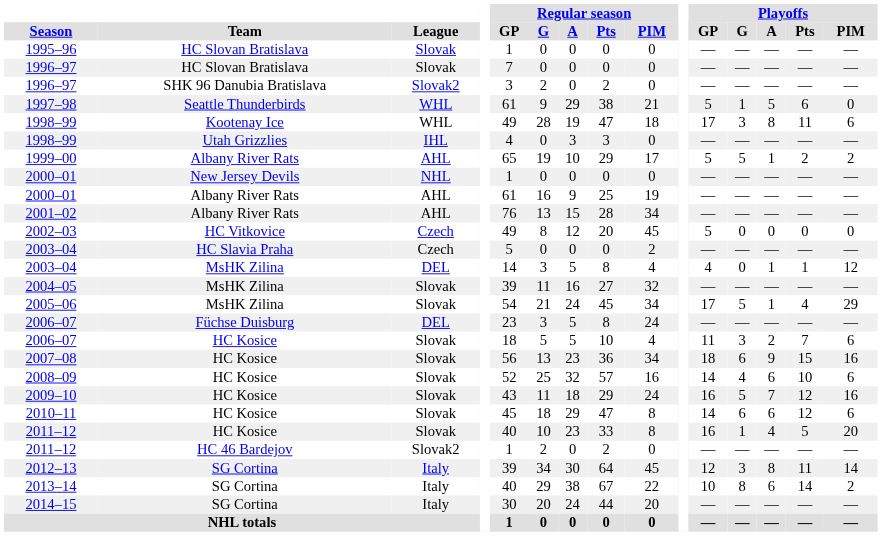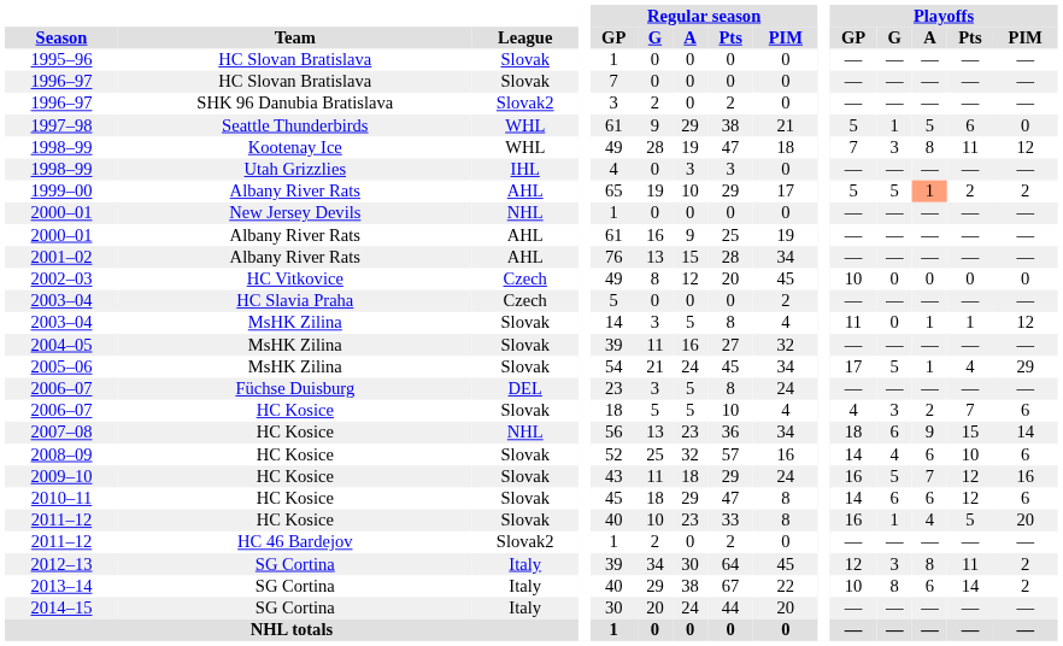1998–99 / Kootenay Ice | Playoffs / GP: 17 -> 7
1998–99 / Kootenay Ice | Playoffs / PIM: 6 -> 12
1999–00 | Playoffs / A: no background -> lightsalmon background
2002–03 | Playoffs / GP: 5 -> 10
2003–04 / MsHK Zilina | League: DEL -> Slovak
2003–04 / MsHK Zilina | Playoffs / GP: 4 -> 11
2006–07 / HC Kosice | Playoffs / GP: 11 -> 4
2007–08 | League: Slovak -> NHL
2007–08 | Playoffs / PIM: 16 -> 14
2012–13 | Playoffs / PIM: 14 -> 2
